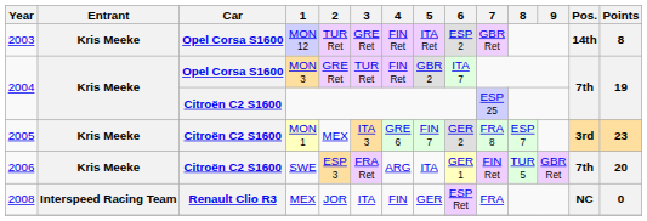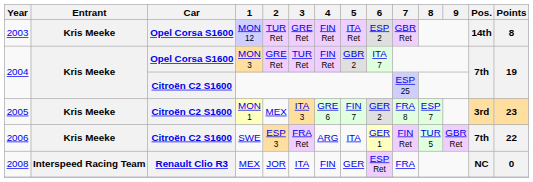SWE | Points: 20 -> 22
